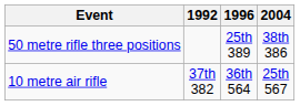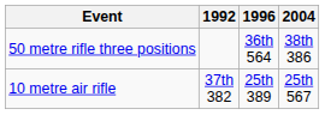50 metre rifle three positions | 1996: 25th 389 -> 36th 564
10 metre air rifle | 1996: 36th 564 -> 25th 389
